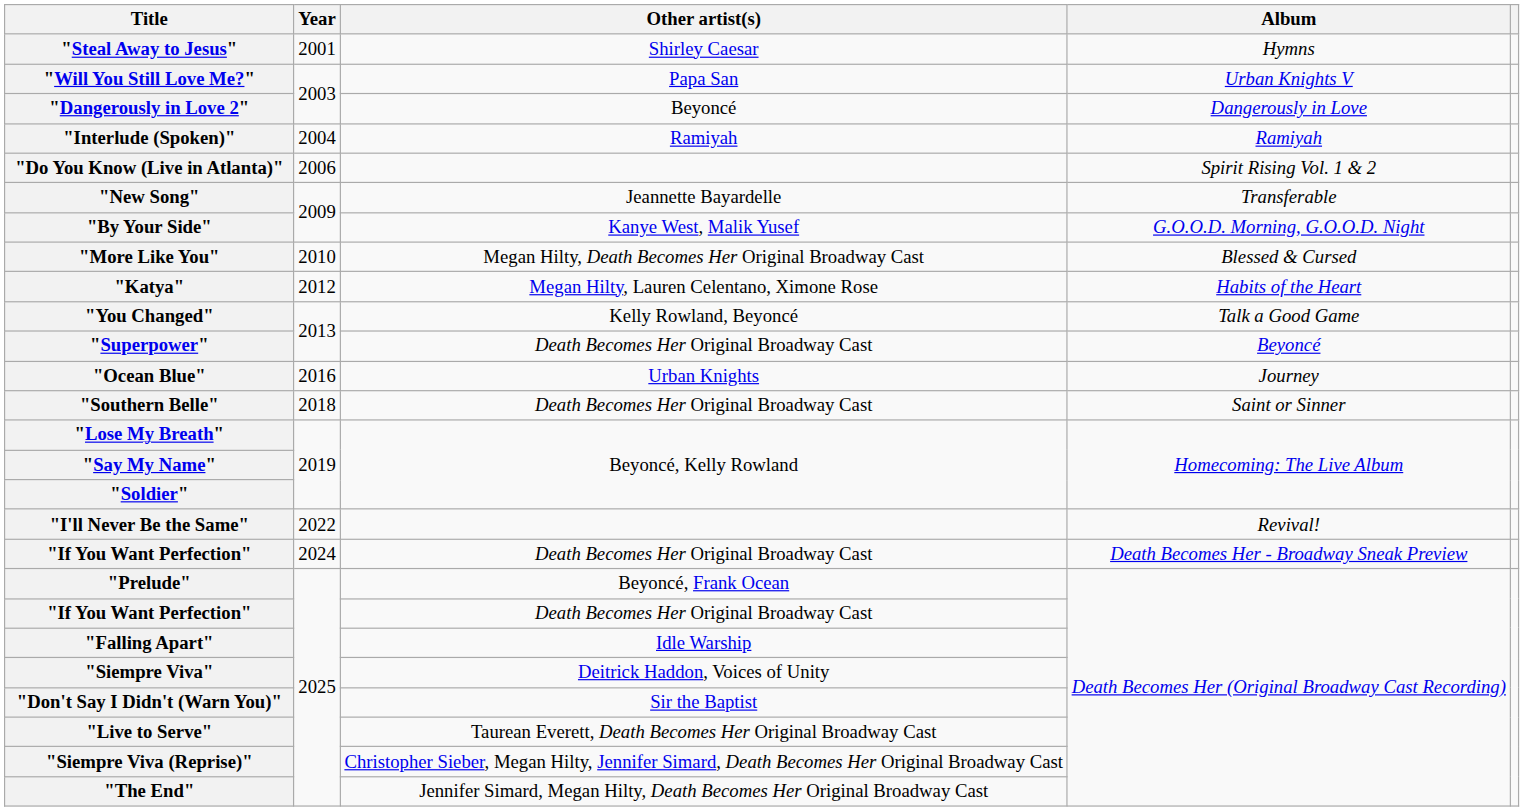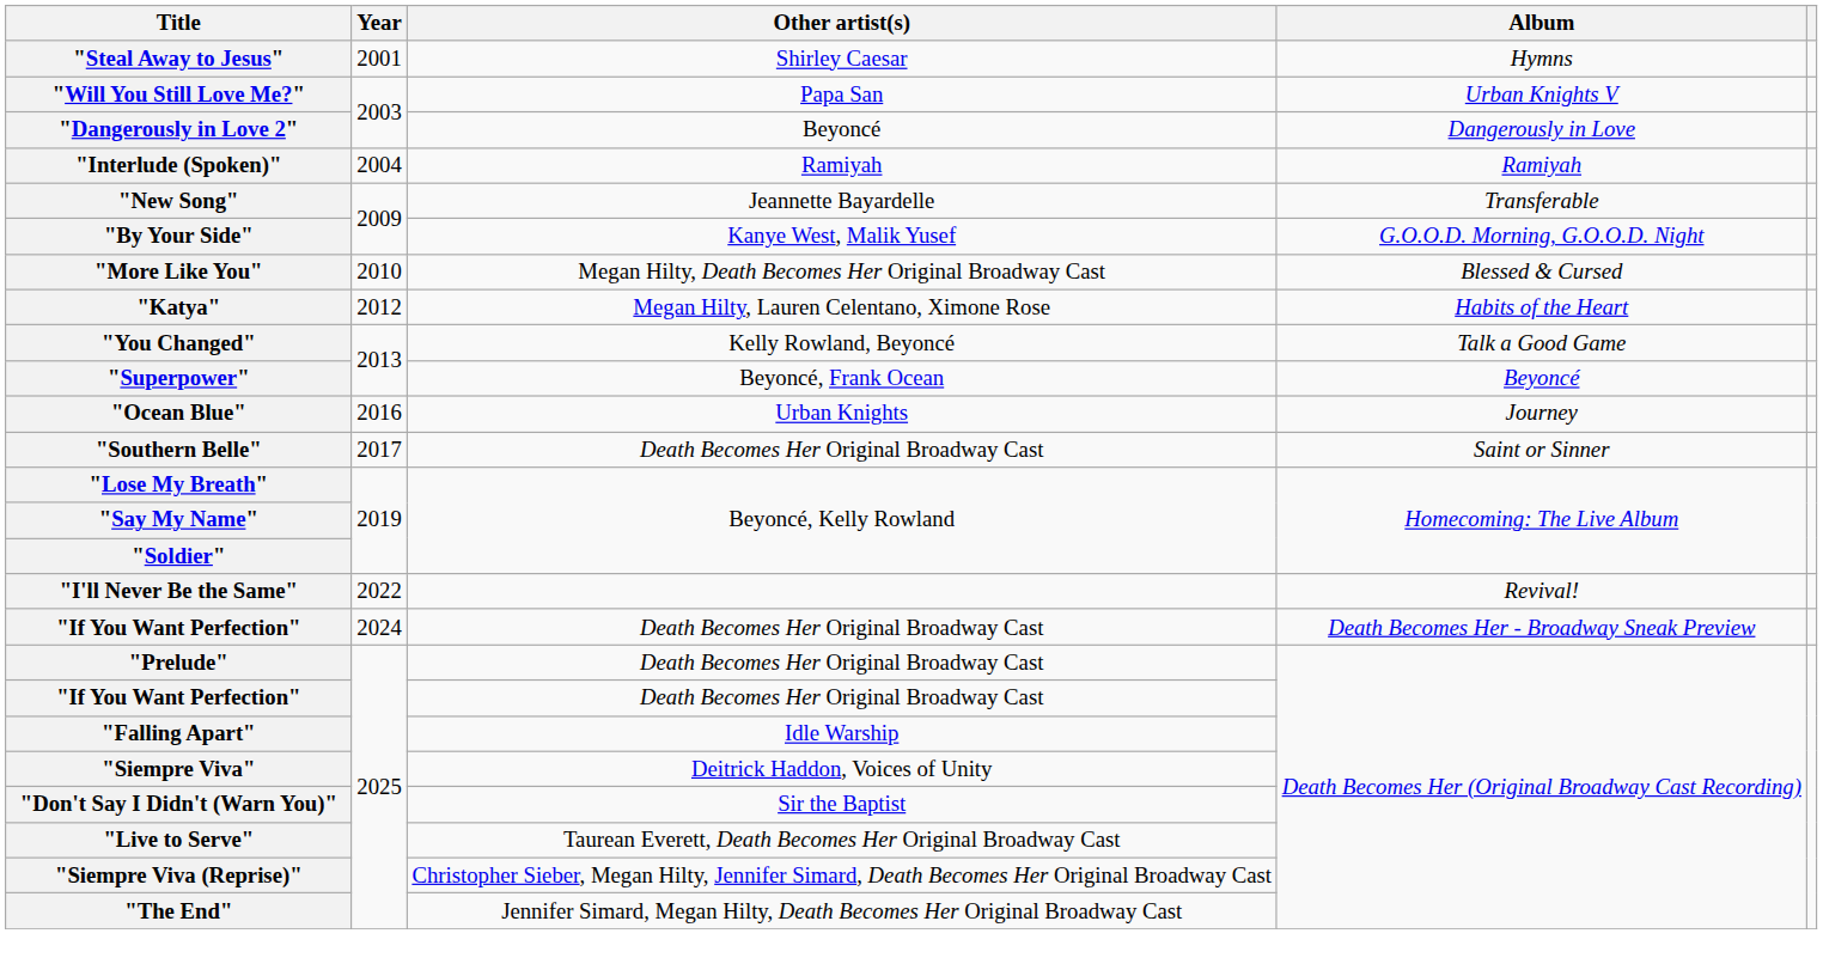- row: "Do You Know (Live in Atlanta)" | 2006 | Spirit Rising Vol. 1 & 2
"Superpower" | Other artist(s): Death Becomes Her Original Broadway Cast -> Beyoncé, Frank Ocean
"Southern Belle" | Year: 2018 -> 2017
"Prelude" | Other artist(s): Beyoncé, Frank Ocean -> Death Becomes Her Original Broadway Cast
